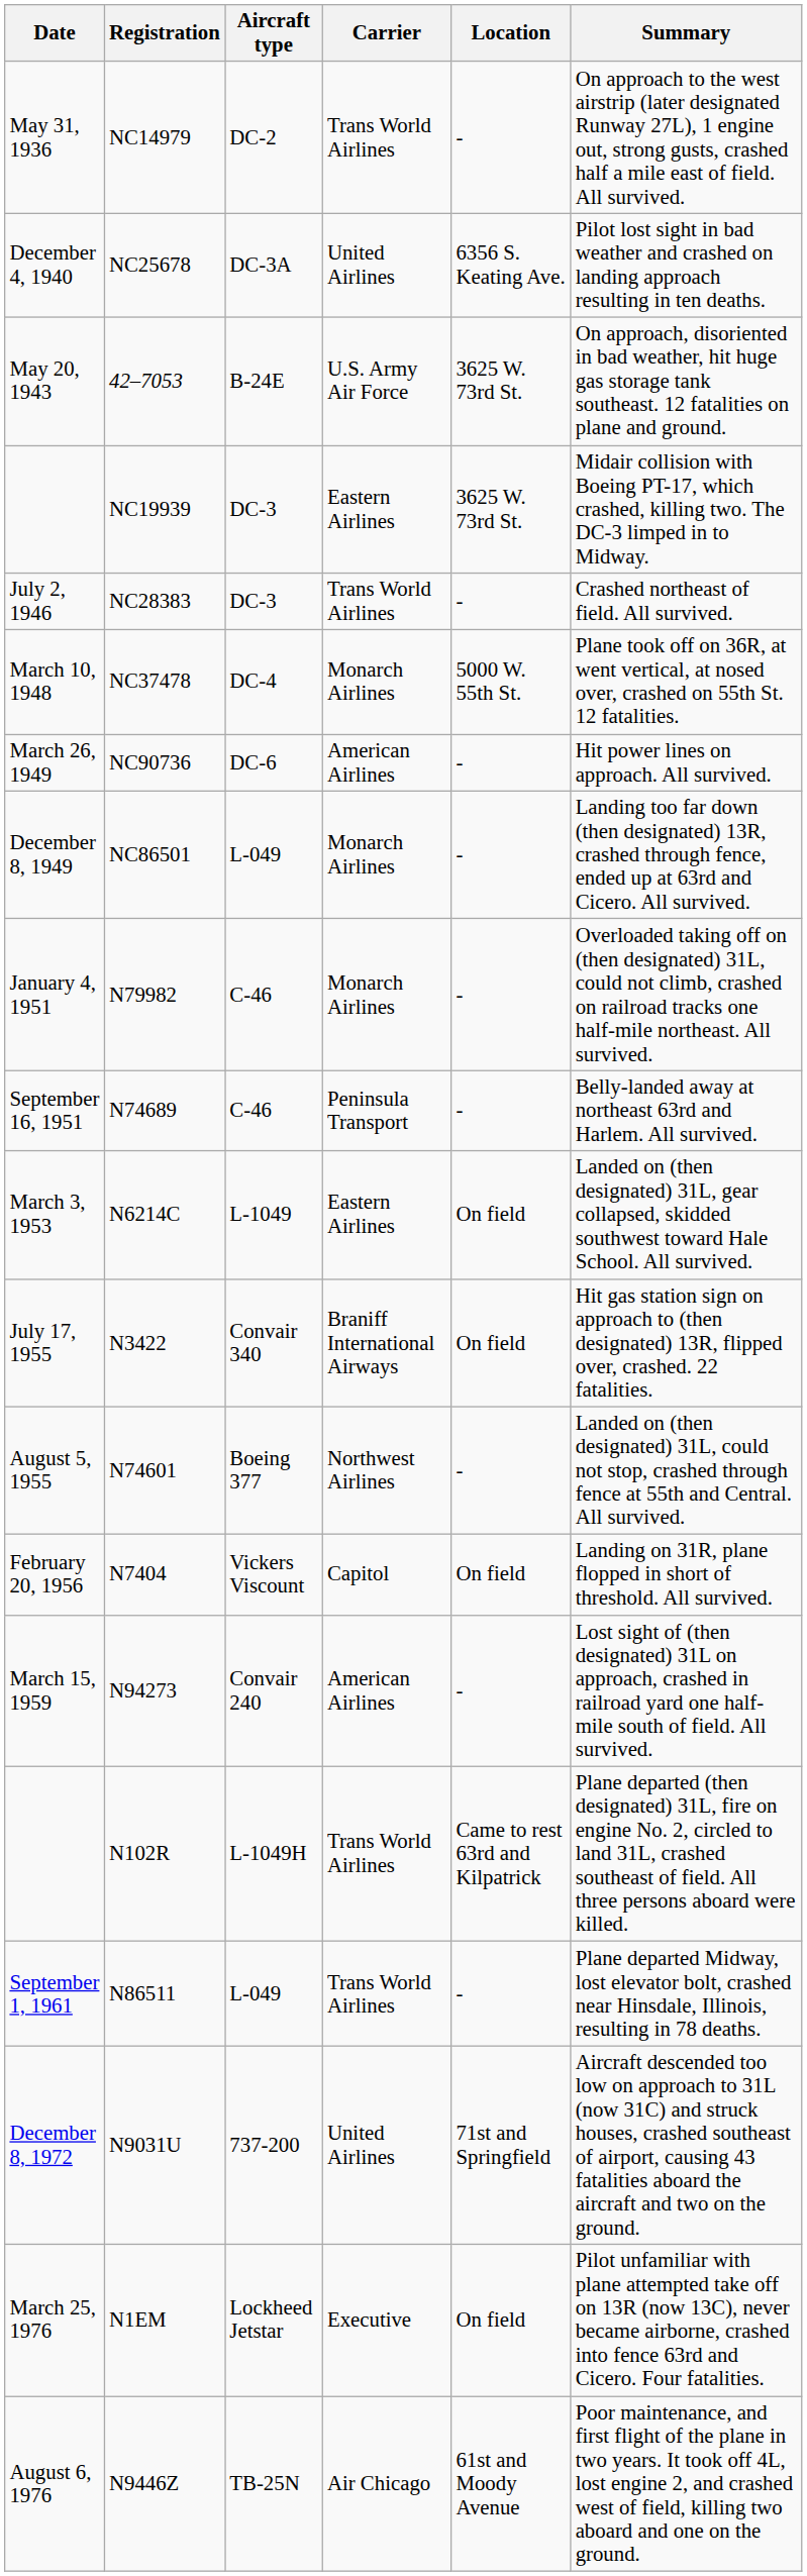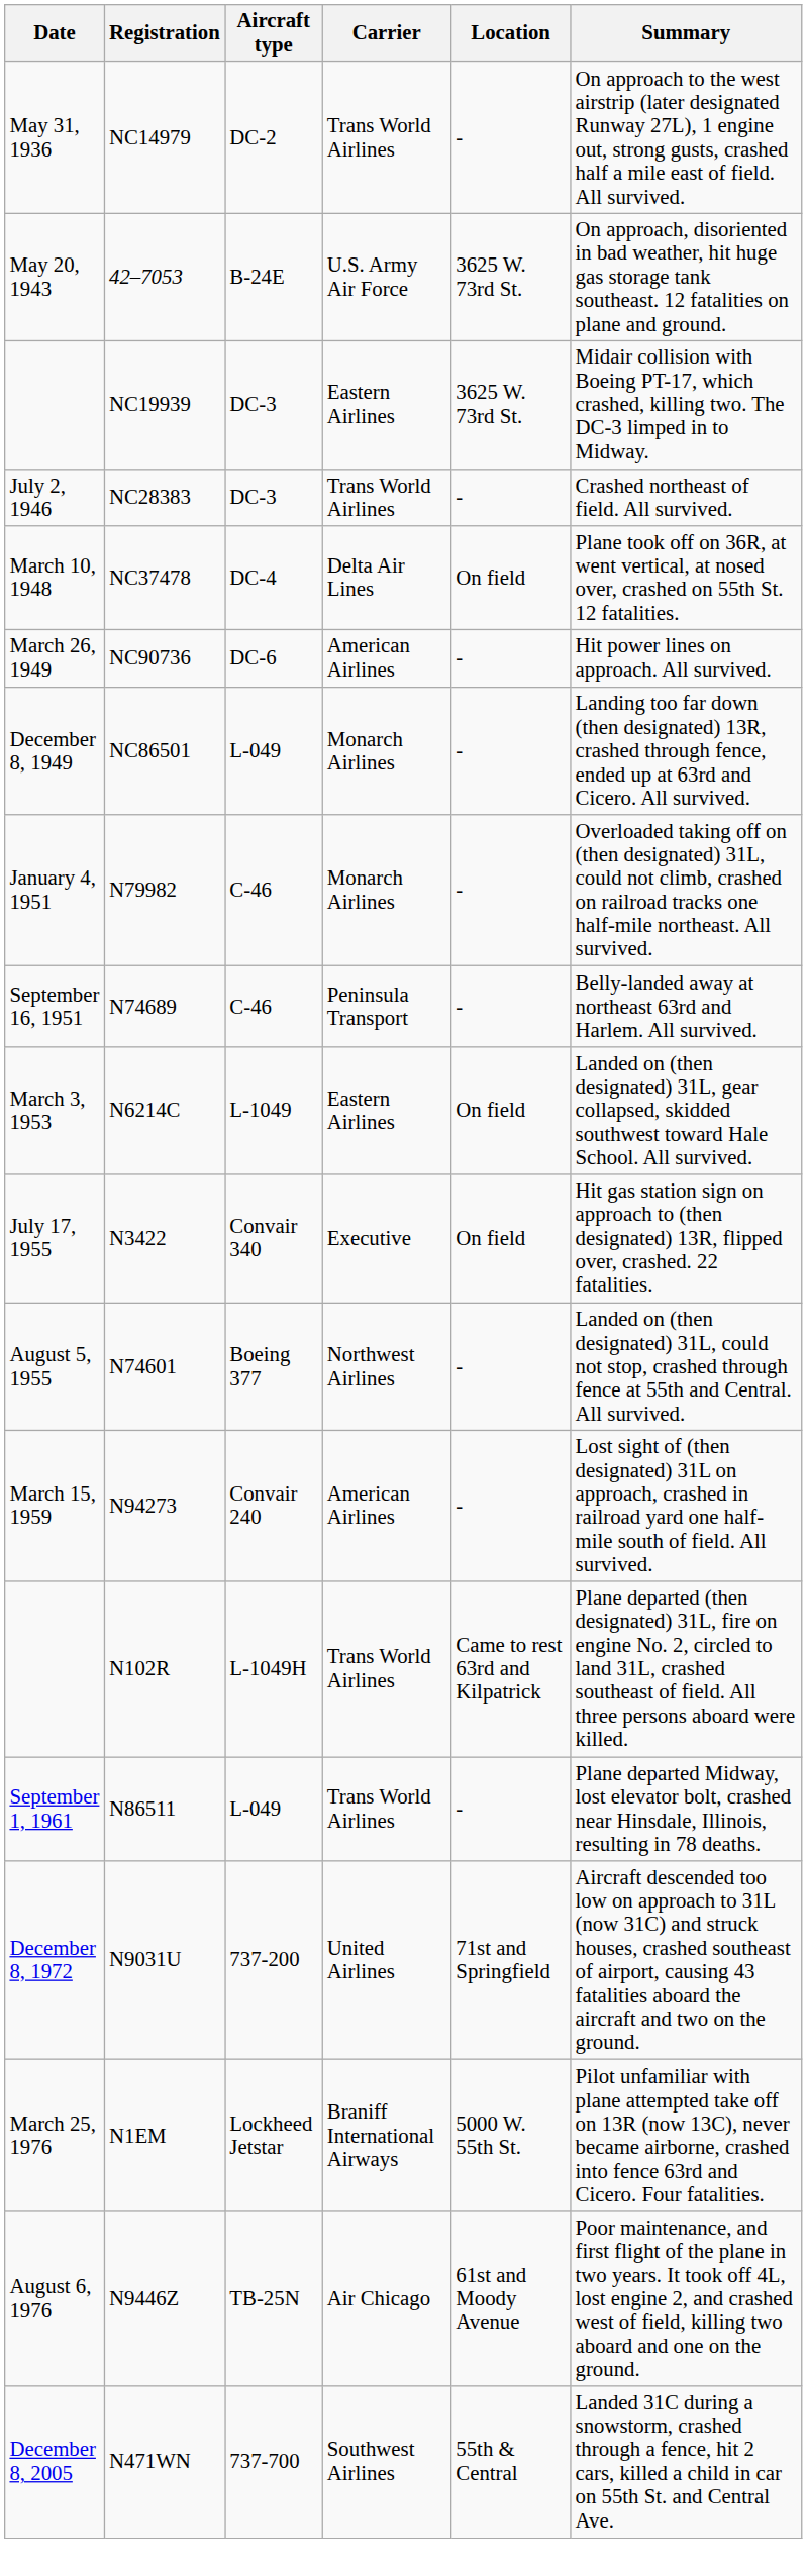- row: December 4, 1940 | NC25678 | DC-3A | United Airlines | 6356 S. Keating Ave. | Pilot lost sight in bad weather and crashed on landing approach resulting in ten deaths.
NC37478 | Carrier: Monarch Airlines -> Delta Air Lines
NC37478 | Location: 5000 W. 55th St. -> On field
N3422 | Carrier: Braniff International Airways -> Executive
- row: February 20, 1956 | N7404 | Vickers Viscount | Capitol | On field | Landing on 31R, plane flopped in short of threshold. All survived.
N1EM | Carrier: Executive -> Braniff International Airways
N1EM | Location: On field -> 5000 W. 55th St.
+ row: December 8, 2005 | N471WN | 737-700 | Southwest Airlines | 55th & Central | Landed 31C during a snowstorm, crashed through a fence, hit 2 cars, killed a child in car on 55th St. and Central Ave.
